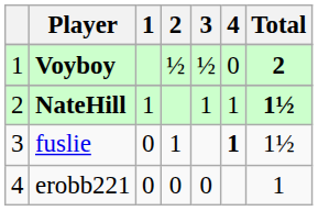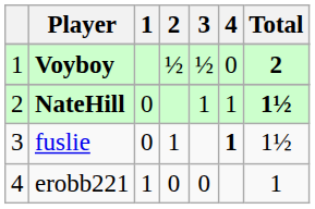NateHill | 1: 1 -> 0
erobb221 | 1: 0 -> 1
